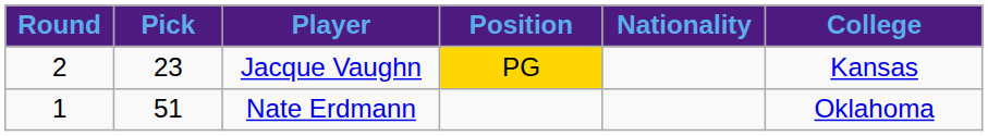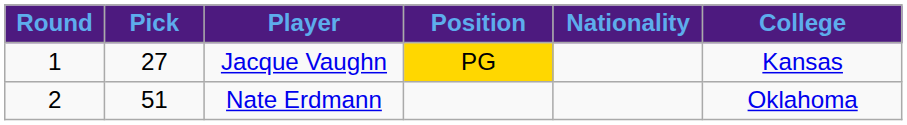Jacque Vaughn | Round: 2 -> 1
Jacque Vaughn | Pick: 23 -> 27
Nate Erdmann | Round: 1 -> 2
